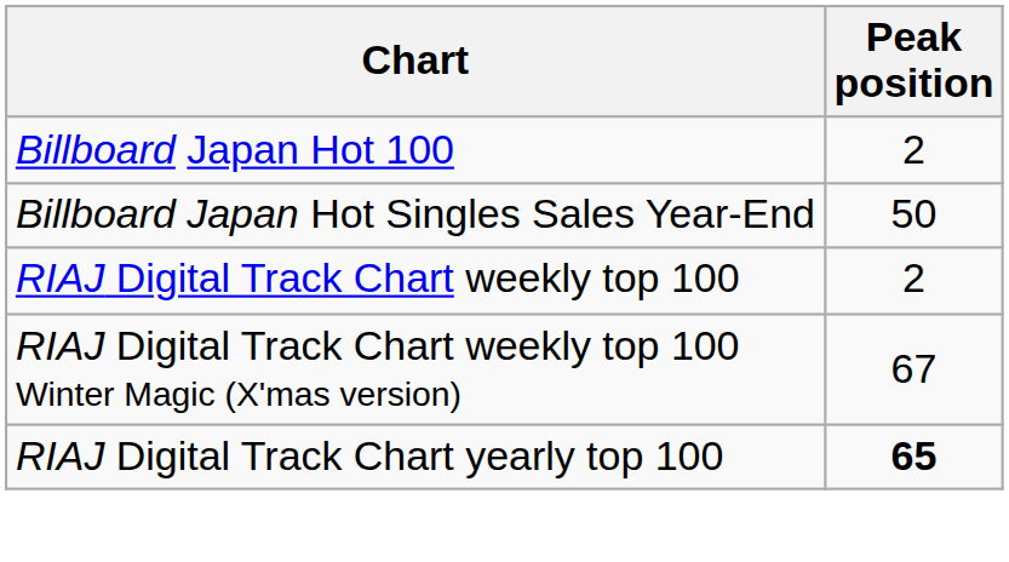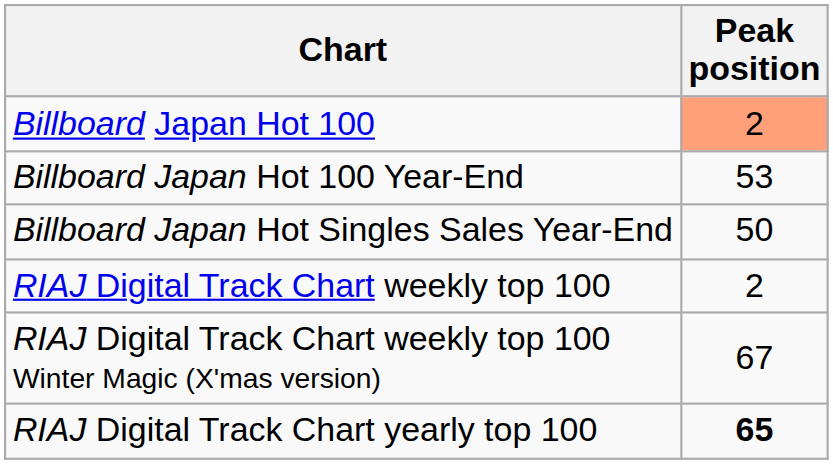Billboard Japan Hot 100 | Peak position: no background -> lightsalmon background
+ row: Billboard Japan Hot 100 Year-End | 53
